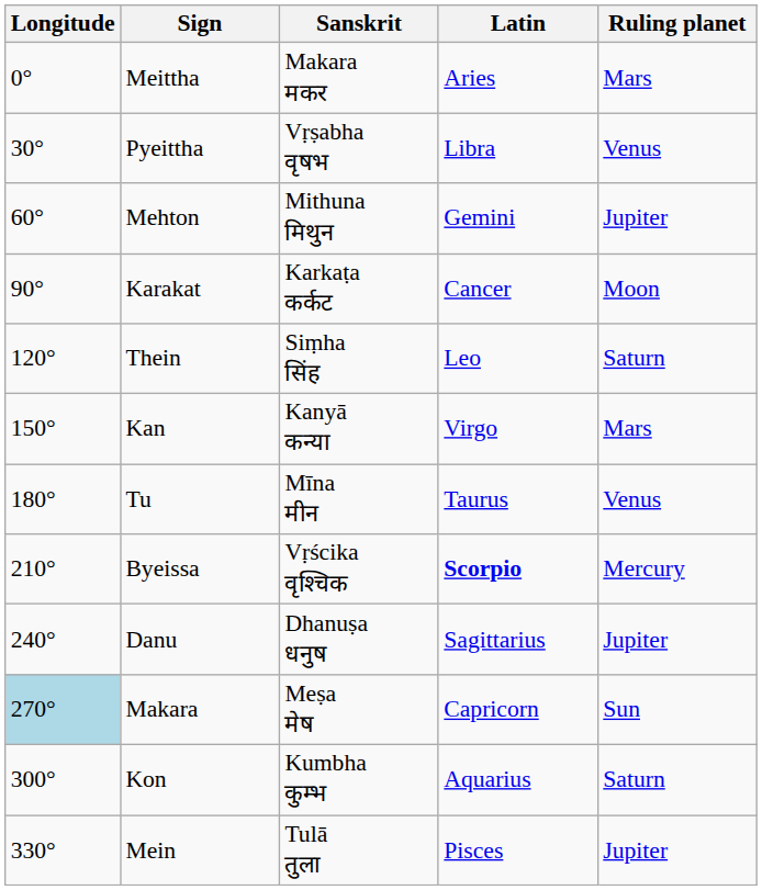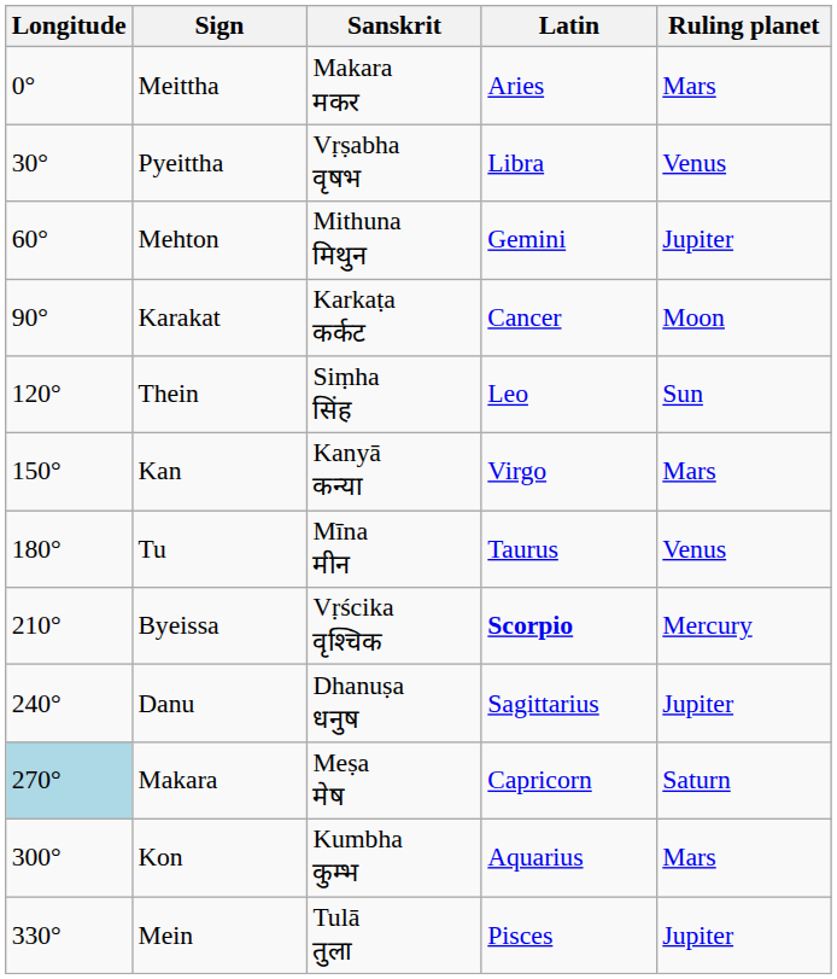Thein | Ruling planet: Saturn -> Sun
Makara | Ruling planet: Sun -> Saturn
Kon | Ruling planet: Saturn -> Mars
